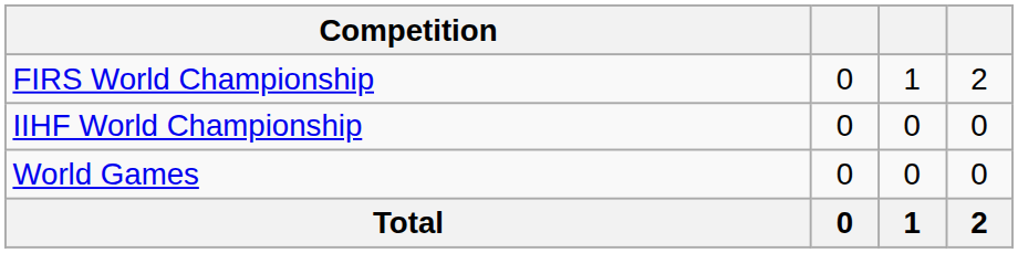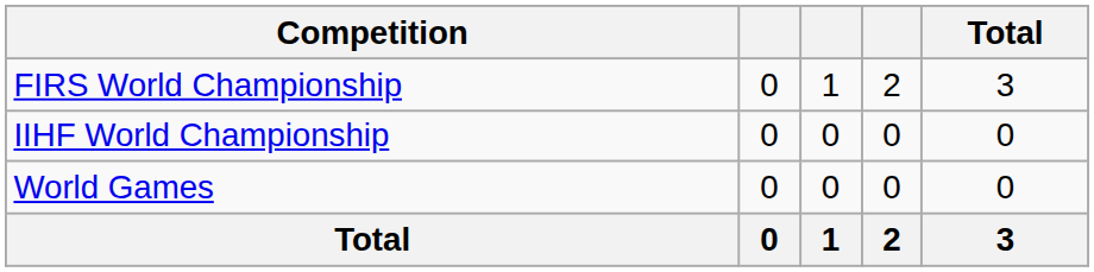+ column: Total | 3 | 0 | 0 | 3
